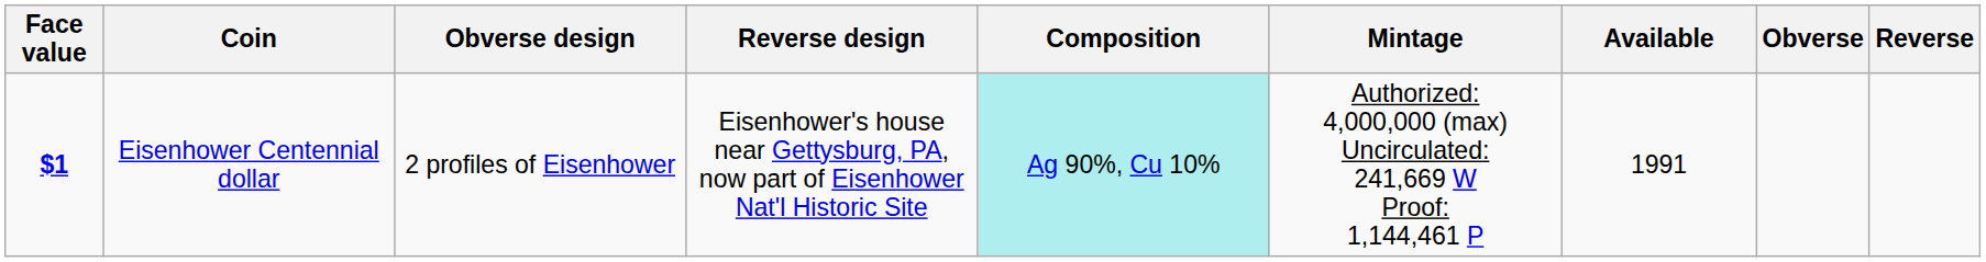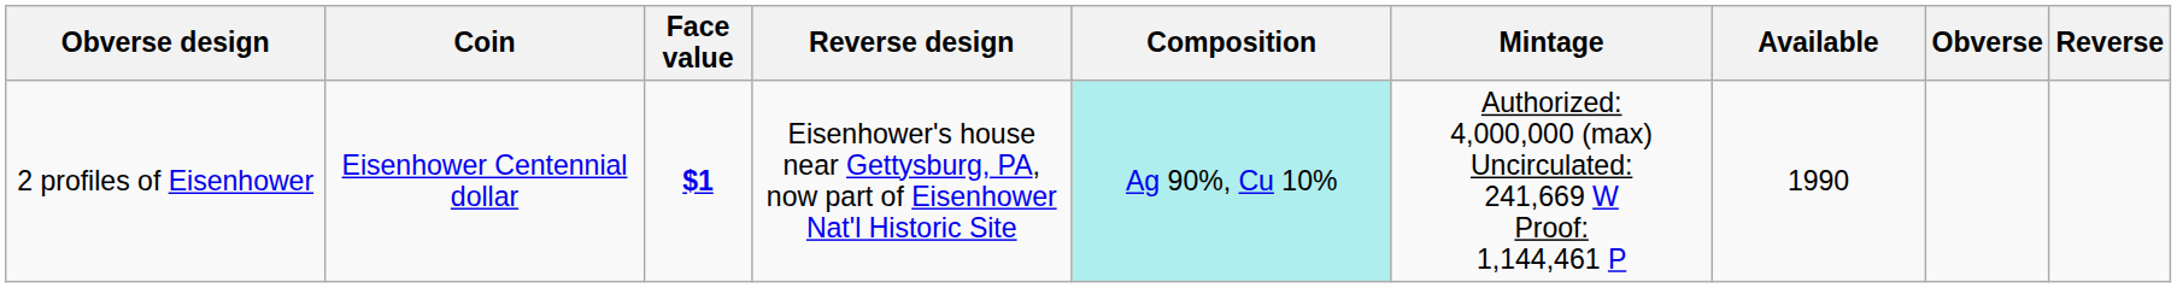columns swapped: Face value <-> Obverse design
Eisenhower Centennial dollar | Available: 1991 -> 1990
